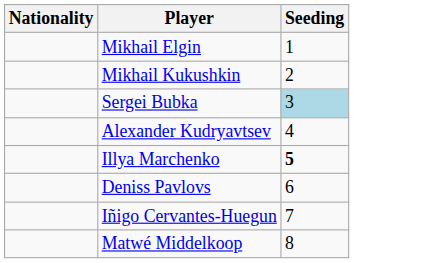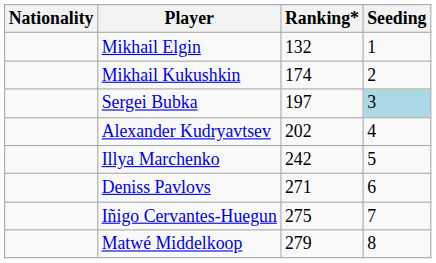+ column: Ranking* | 132 | 174 | 197 | 202 | 242 | 271 | 275 | 279
Illya Marchenko | Seeding: bold -> normal
